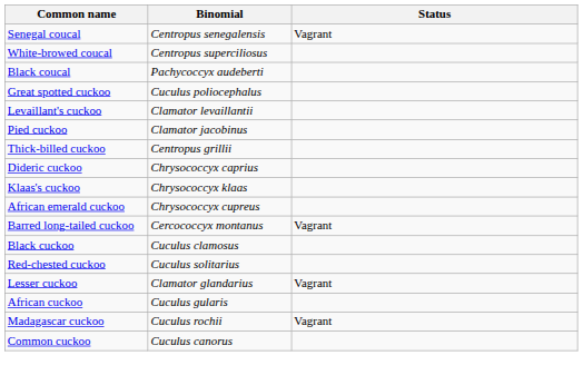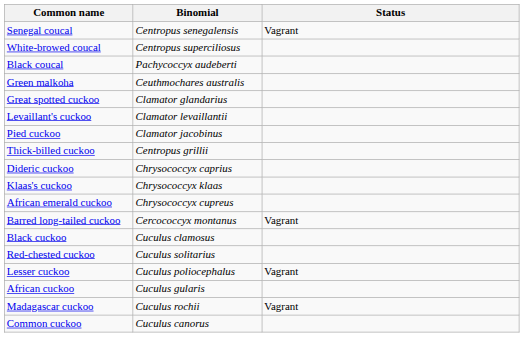+ row: Green malkoha | Ceuthmochares australis
Great spotted cuckoo | Binomial: Cuculus poliocephalus -> Clamator glandarius
Lesser cuckoo | Binomial: Clamator glandarius -> Cuculus poliocephalus
